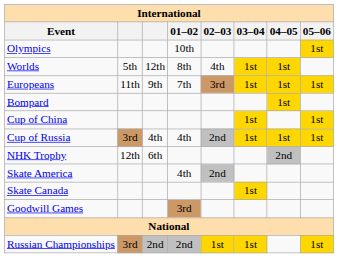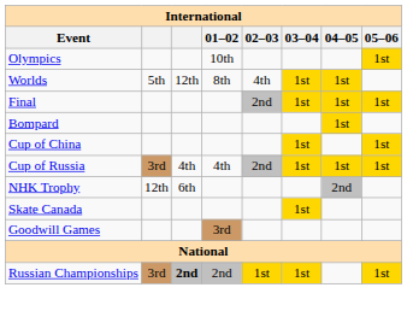- row: Europeans | 11th | 9th | 7th | 3rd | 1st | 1st | 1st
+ row: Final | 2nd | 1st | 1st | 1st
- row: Skate America | 4th | 2nd
Russian Championships | column 3: normal -> bold
